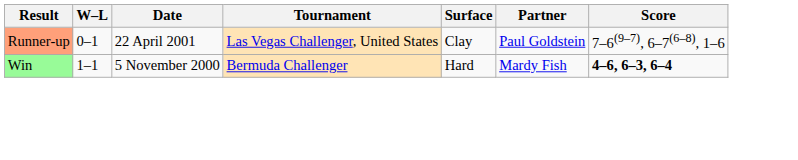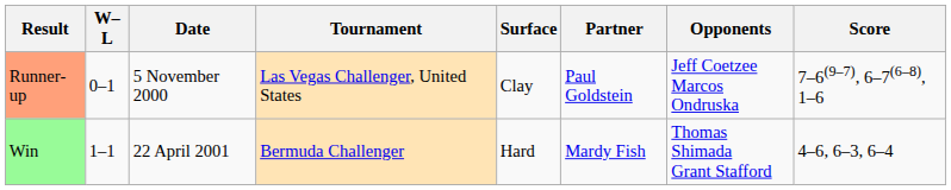+ column: Opponents | Jeff Coetzee Marcos Ondruska | Thomas Shimada Grant Stafford
Runner-up | Date: 22 April 2001 -> 5 November 2000
Win | Date: 5 November 2000 -> 22 April 2001
Win | Score: bold -> normal
